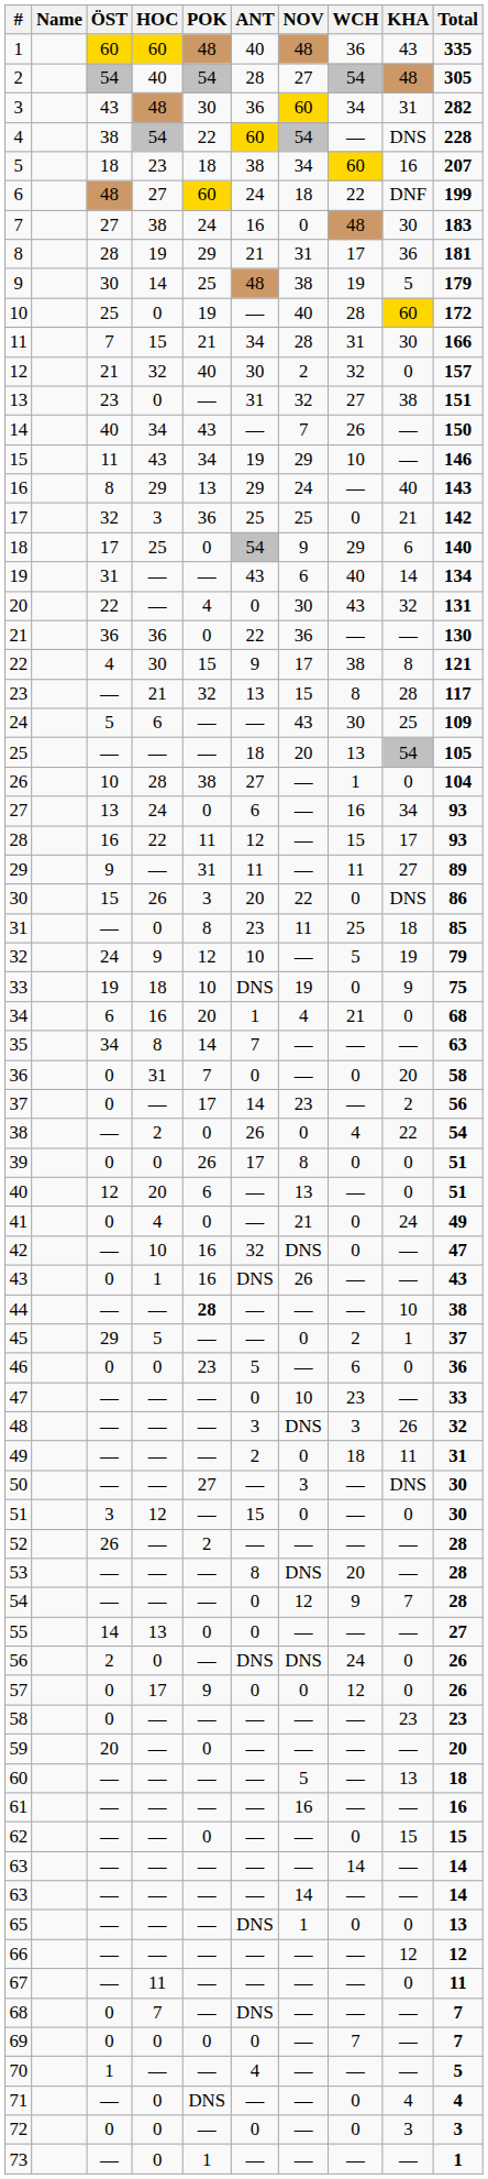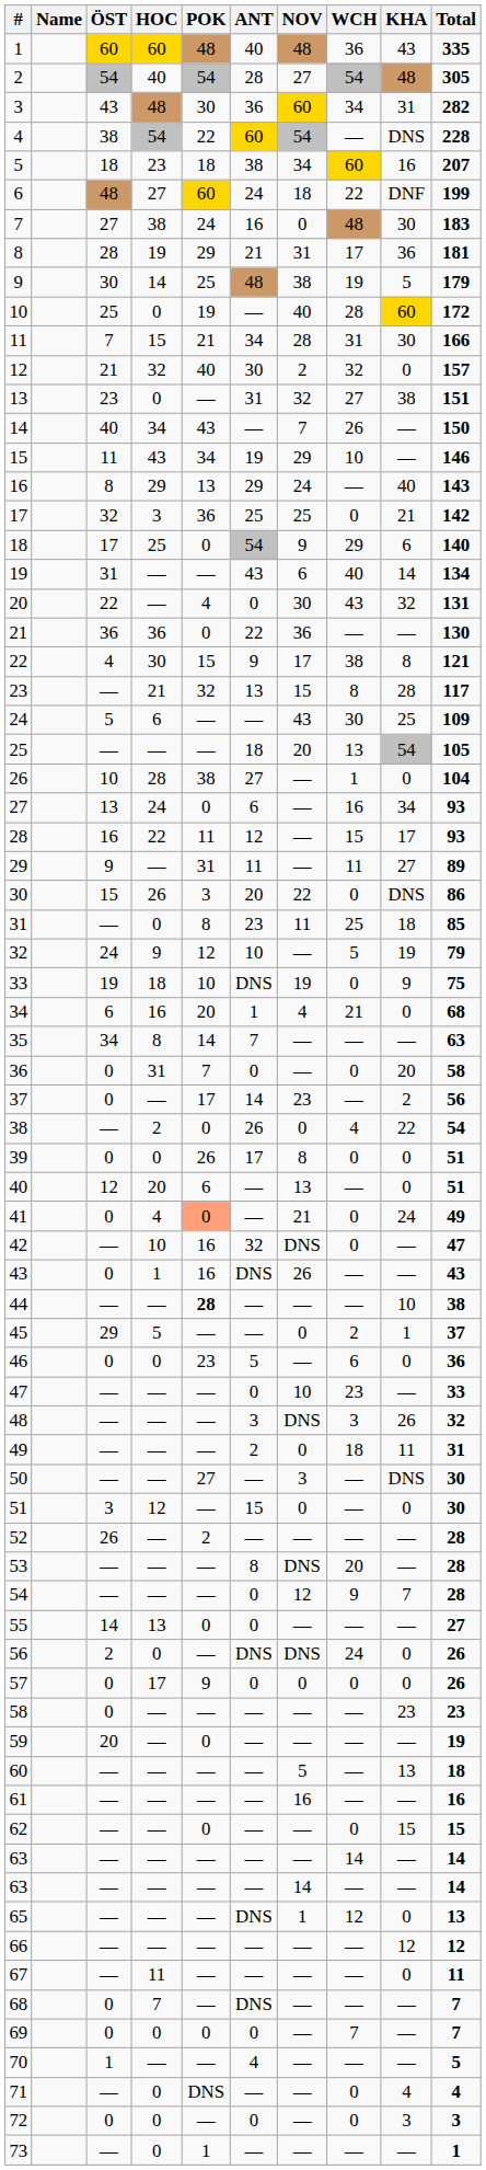41 | POK: no background -> lightsalmon background
57 | WCH: 12 -> 0
59 | Total: 20 -> 19
65 | WCH: 0 -> 12
